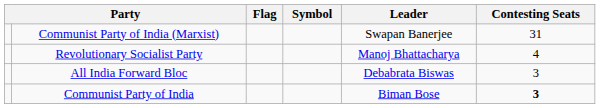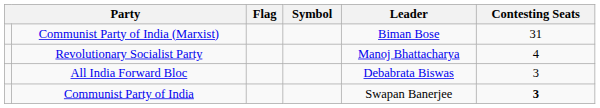Communist Party of India (Marxist) | Leader: Swapan Banerjee -> Biman Bose
Communist Party of India | Leader: Biman Bose -> Swapan Banerjee
